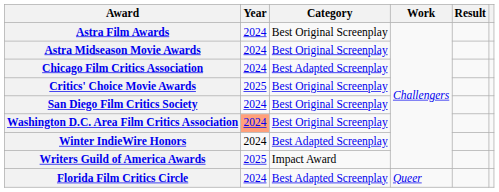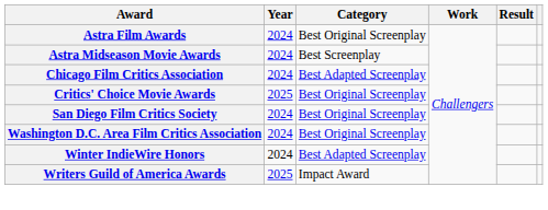Astra Midseason Movie Awards | Category: Best Original Screenplay -> Best Screenplay
Washington D.C. Area Film Critics Association | Year: lightsalmon background -> no background
- row: Florida Film Critics Circle | 2024 | Best Adapted Screenplay | Queer
